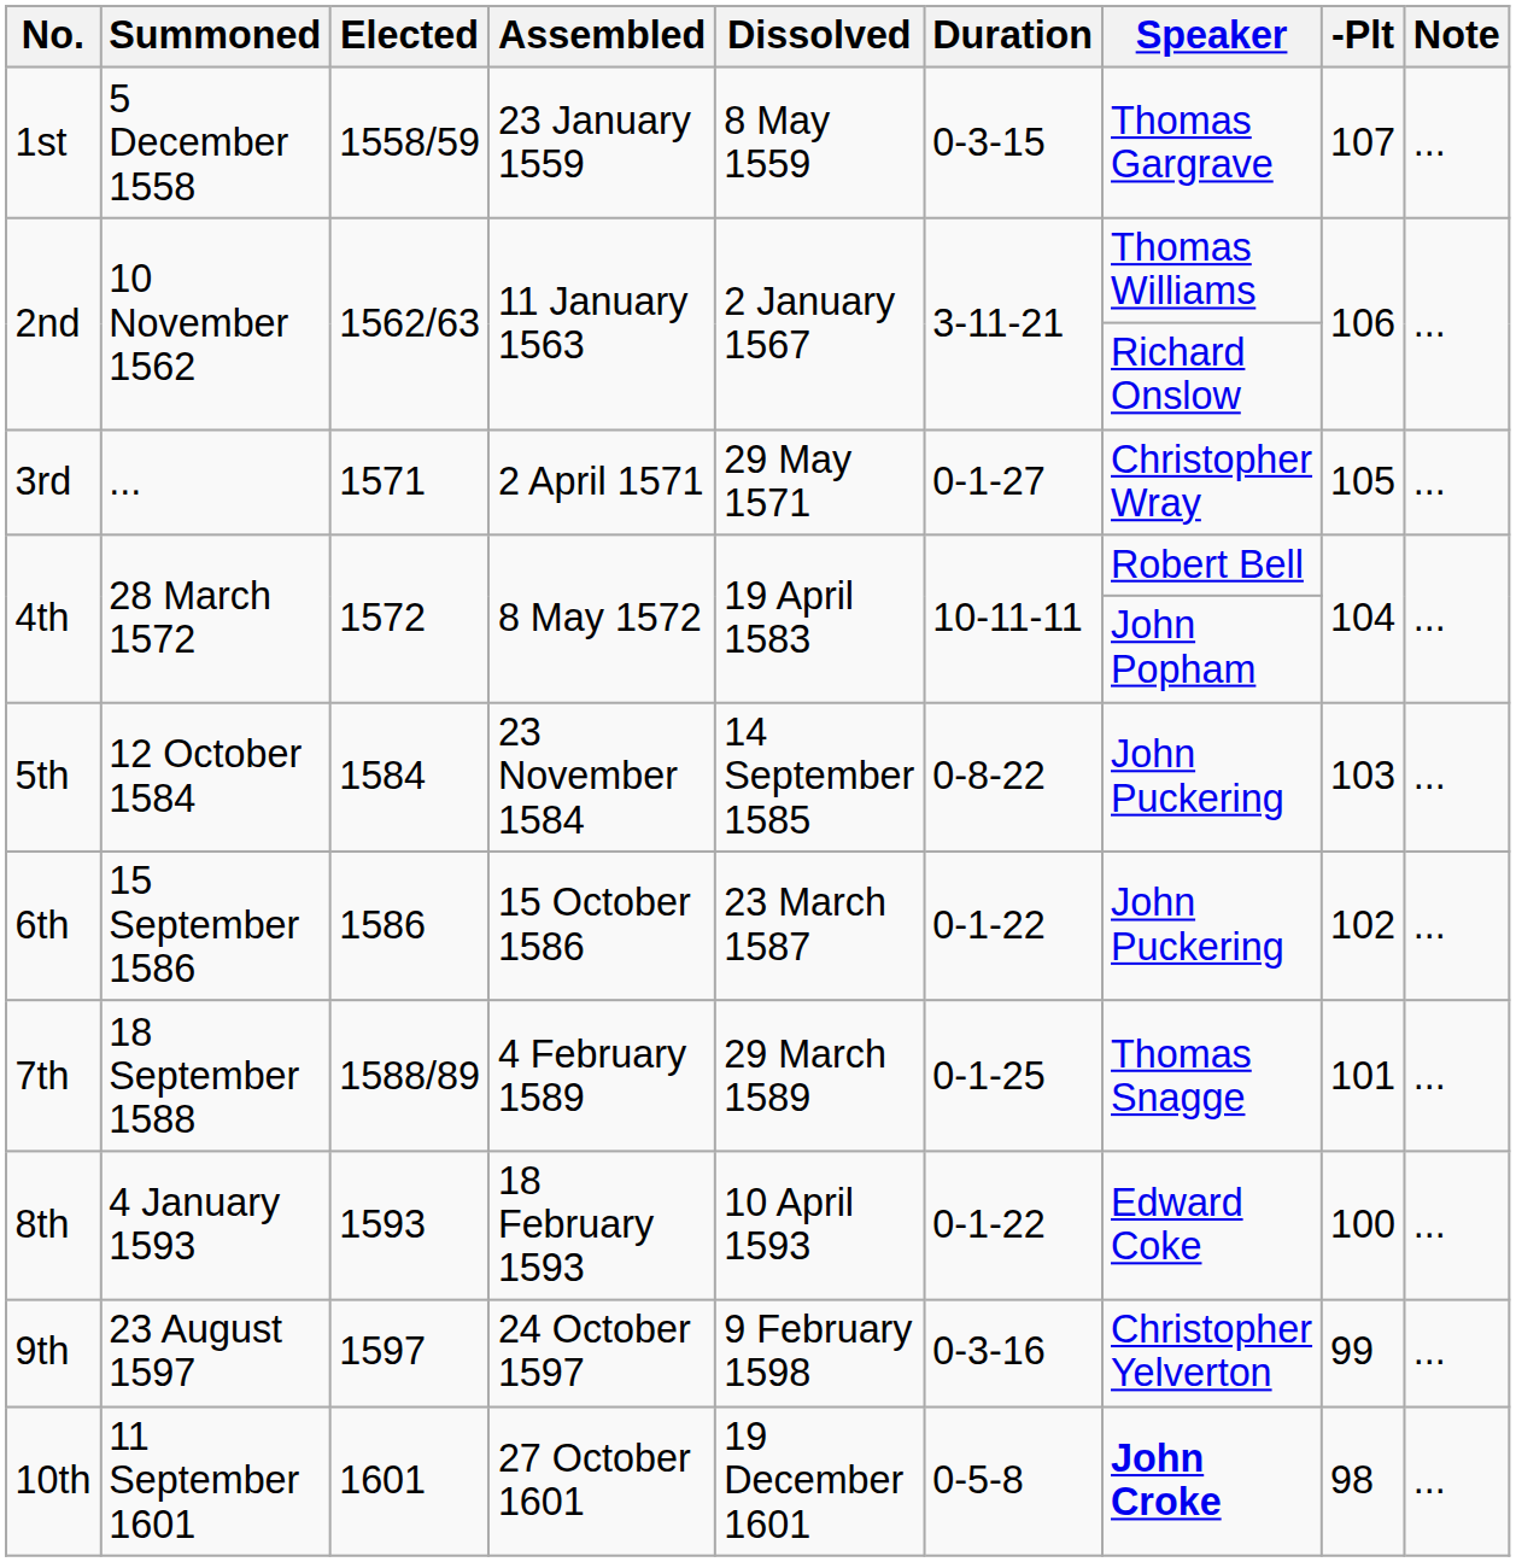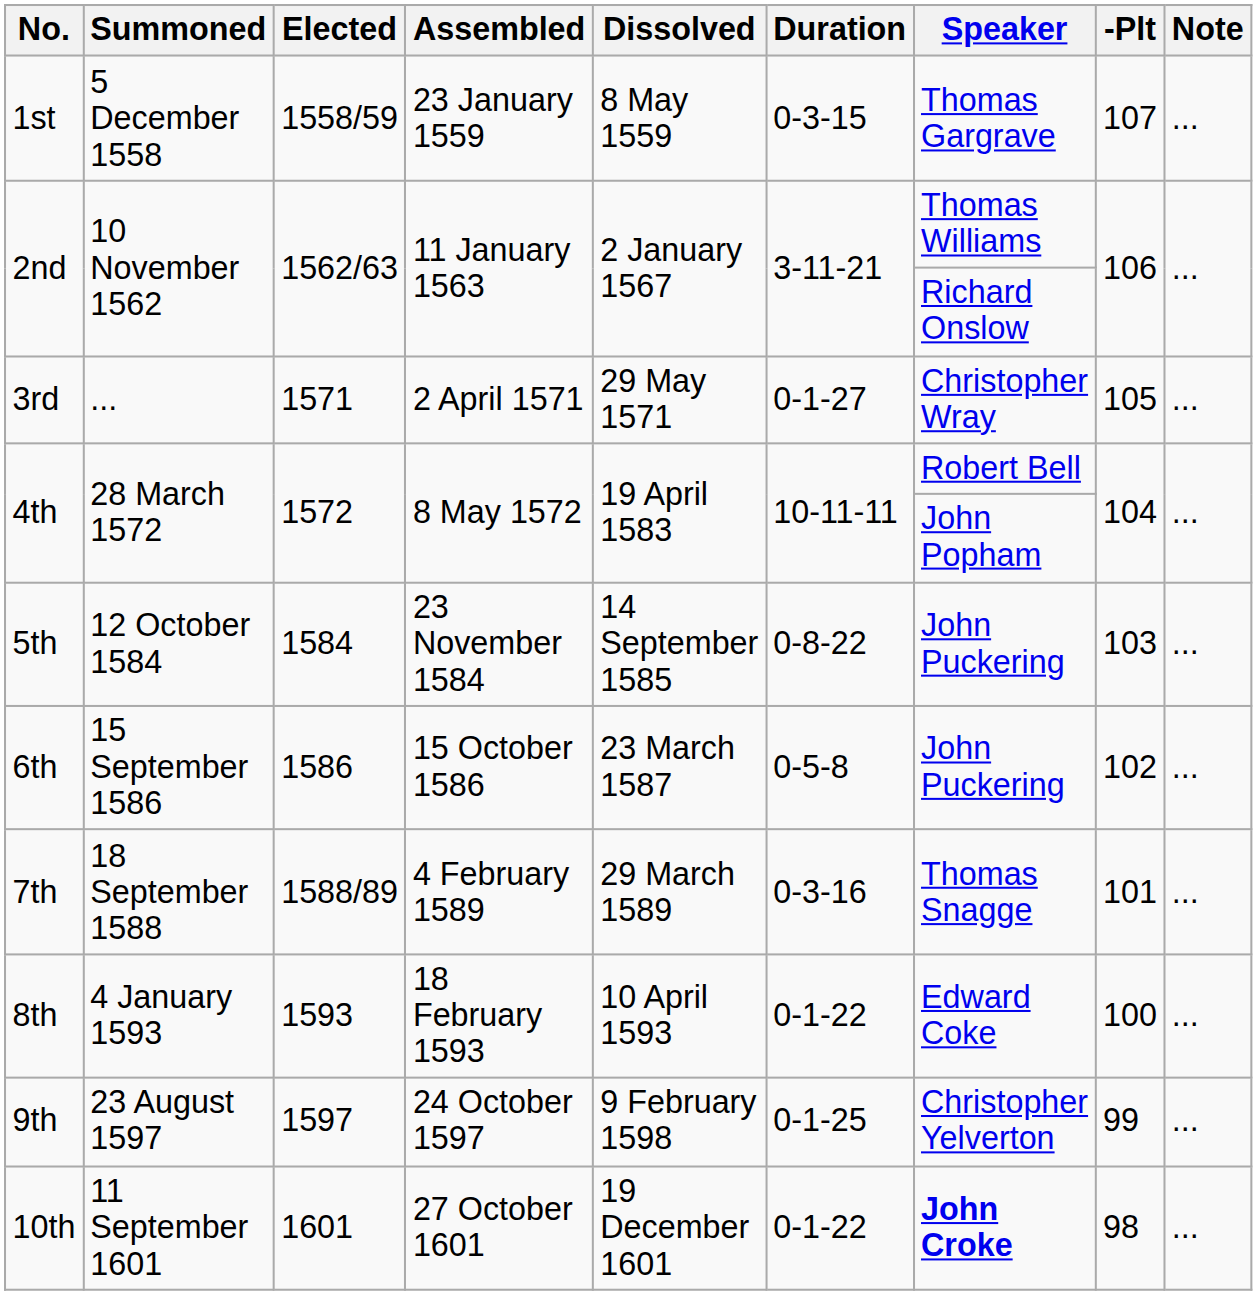6th | Duration: 0-1-22 -> 0-5-8
7th | Duration: 0-1-25 -> 0-3-16
9th | Duration: 0-3-16 -> 0-1-25
10th | Duration: 0-5-8 -> 0-1-22
